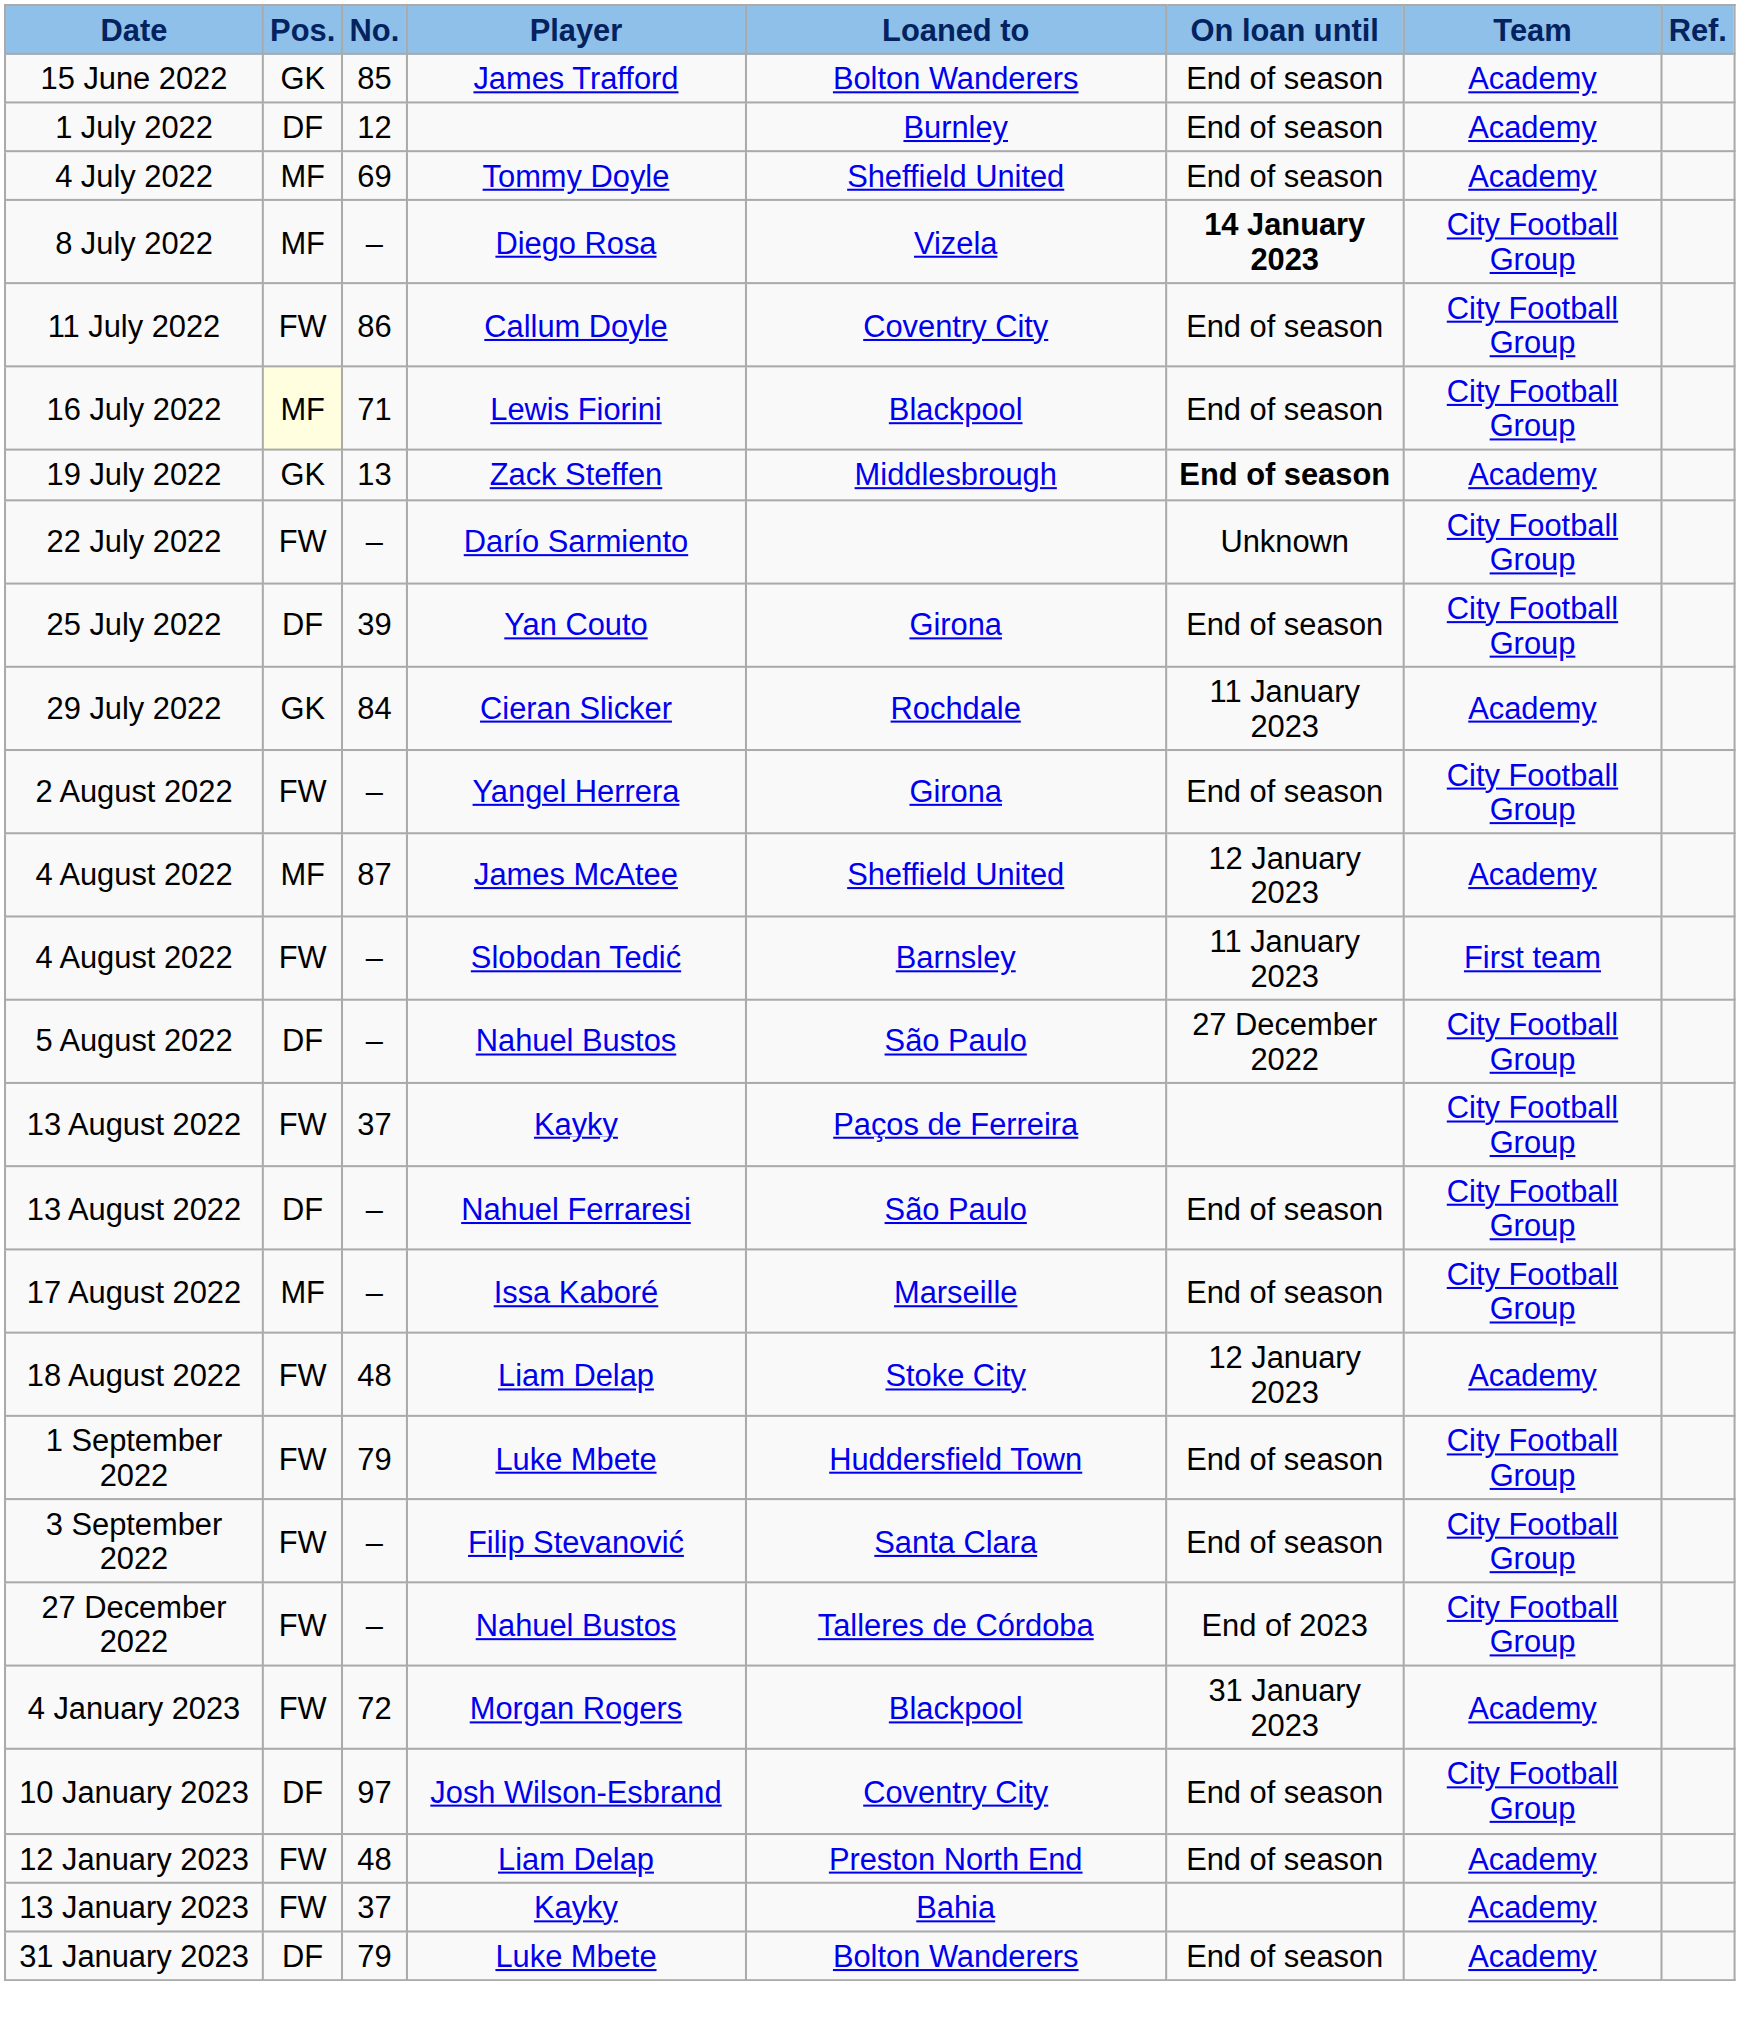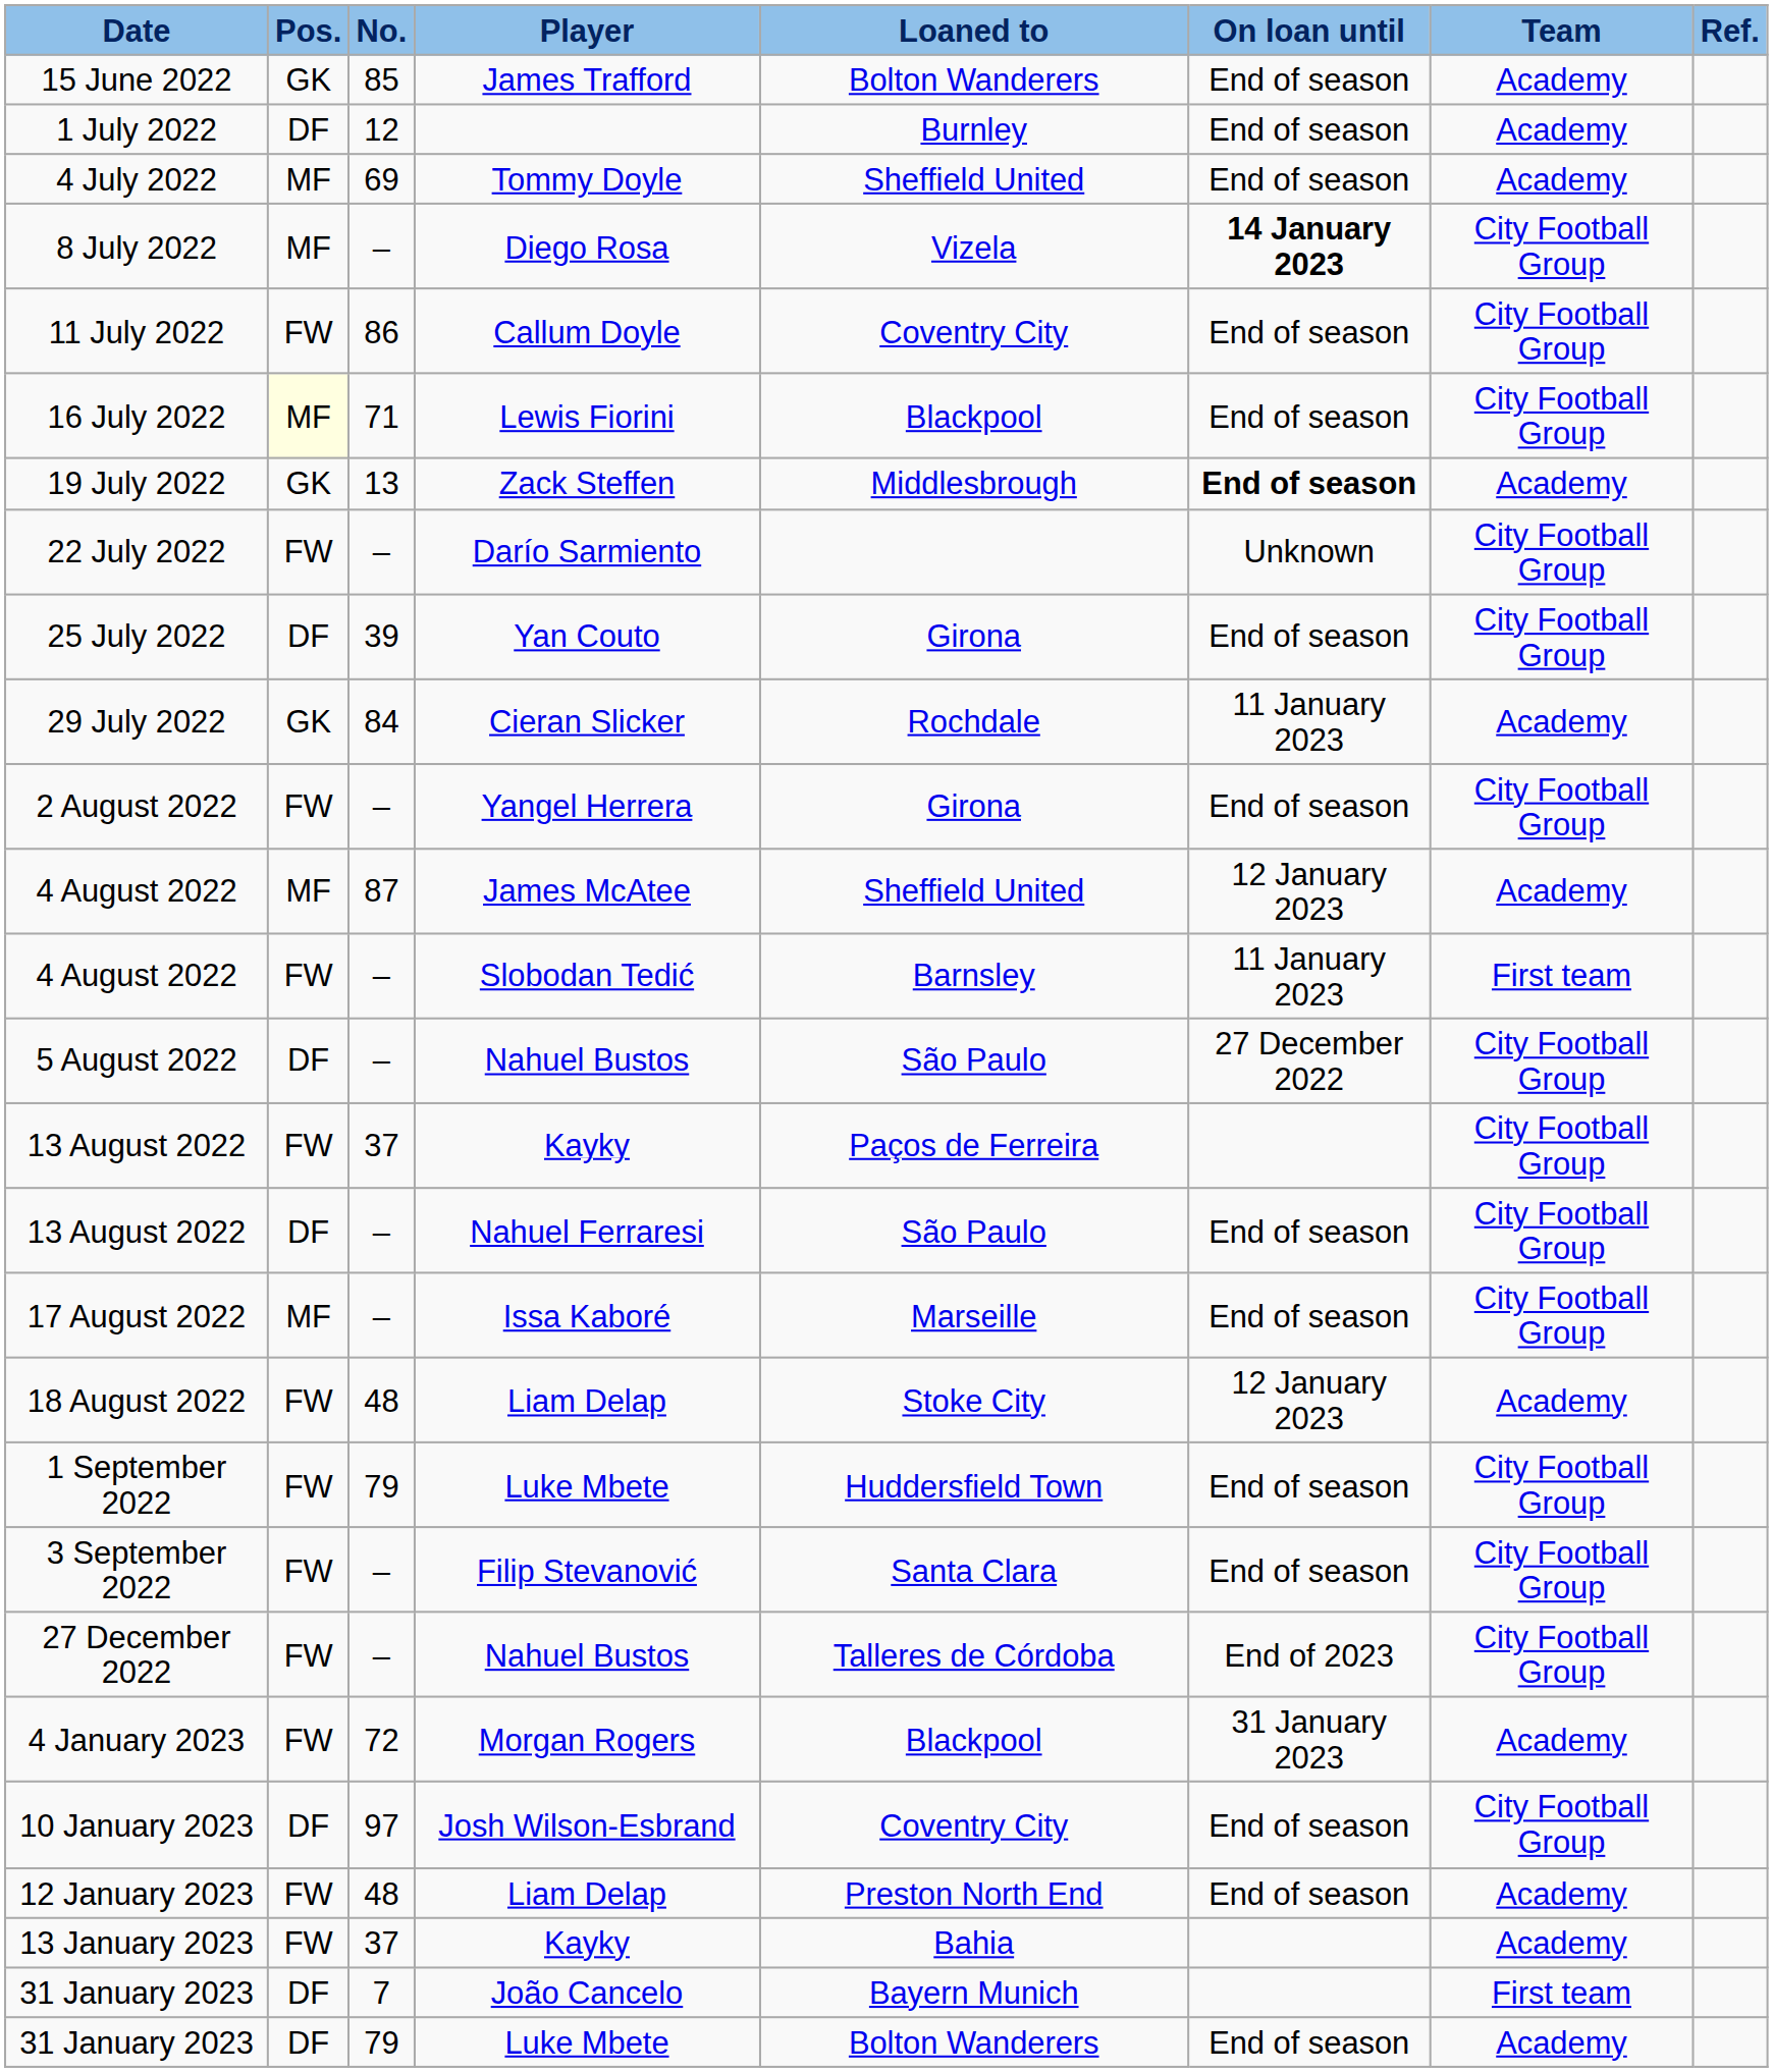+ row: 31 January 2023 | DF | 7 | João Cancelo | Bayern Munich | First team
